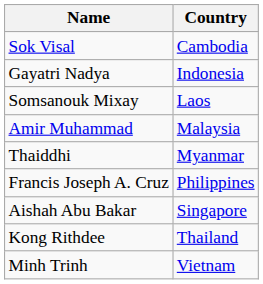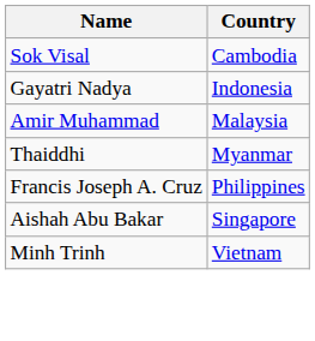- row: Somsanouk Mixay | Laos
- row: Kong Rithdee | Thailand
